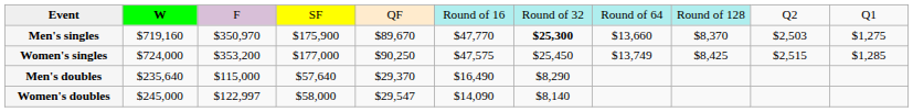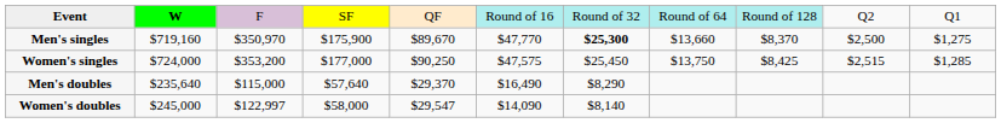Men's singles | column 10: $2,503 -> $2,500
Women's singles | column 8: $13,749 -> $13,750
